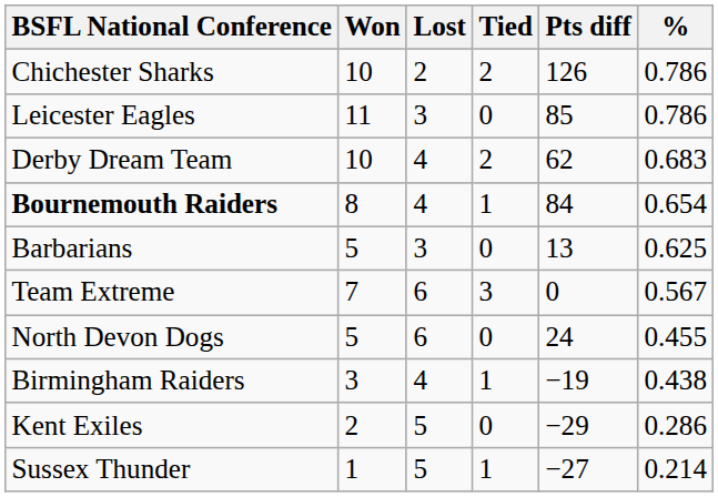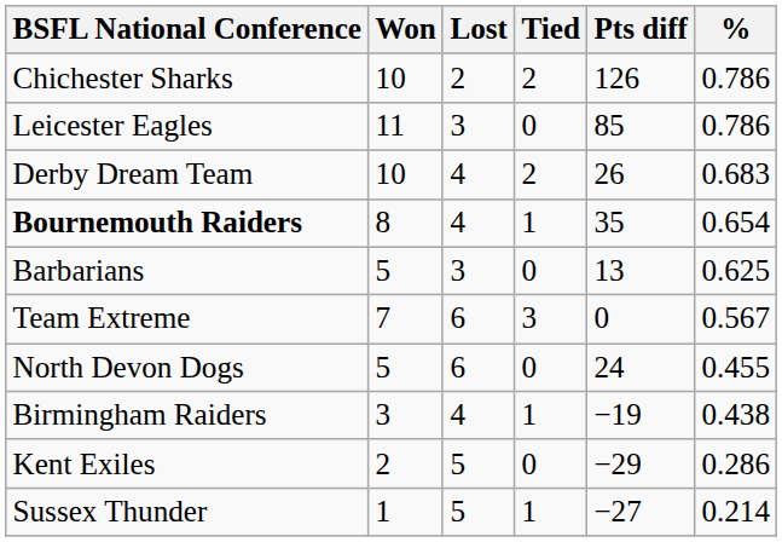Derby Dream Team | Pts diff: 62 -> 26
Bournemouth Raiders | Pts diff: 84 -> 35
